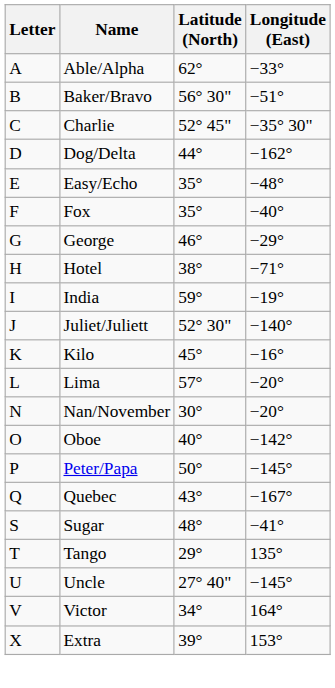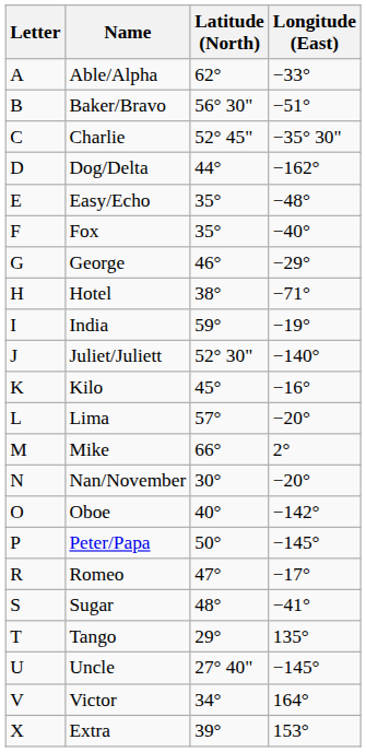+ row: M | Mike | 66° | 2°
- row: Q | Quebec | 43° | −167°
+ row: R | Romeo | 47° | −17°
